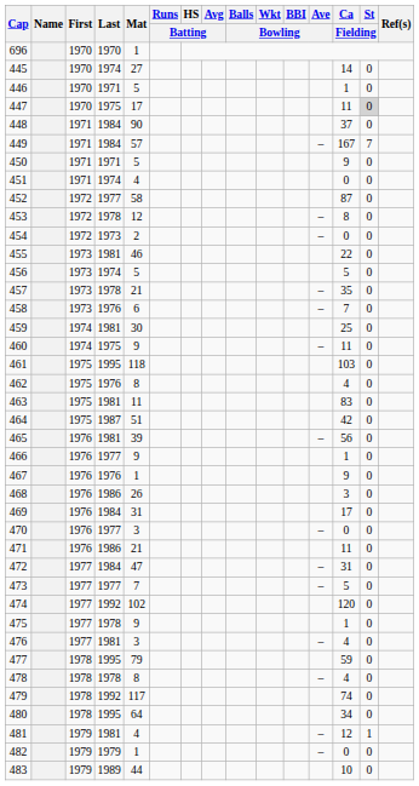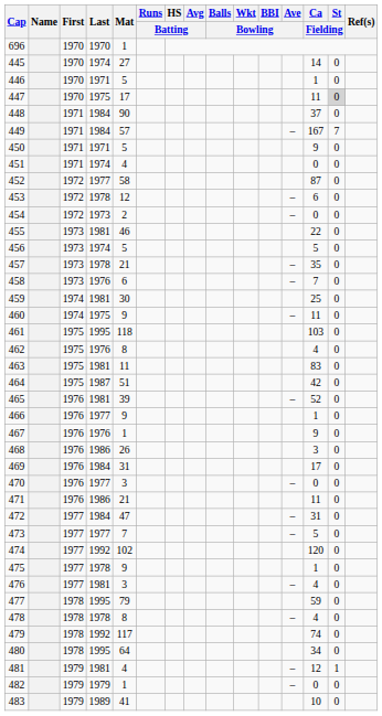453 | Ca / Fielding: 8 -> 6
465 | Ca / Fielding: 56 -> 52
483 | Mat: 44 -> 41
